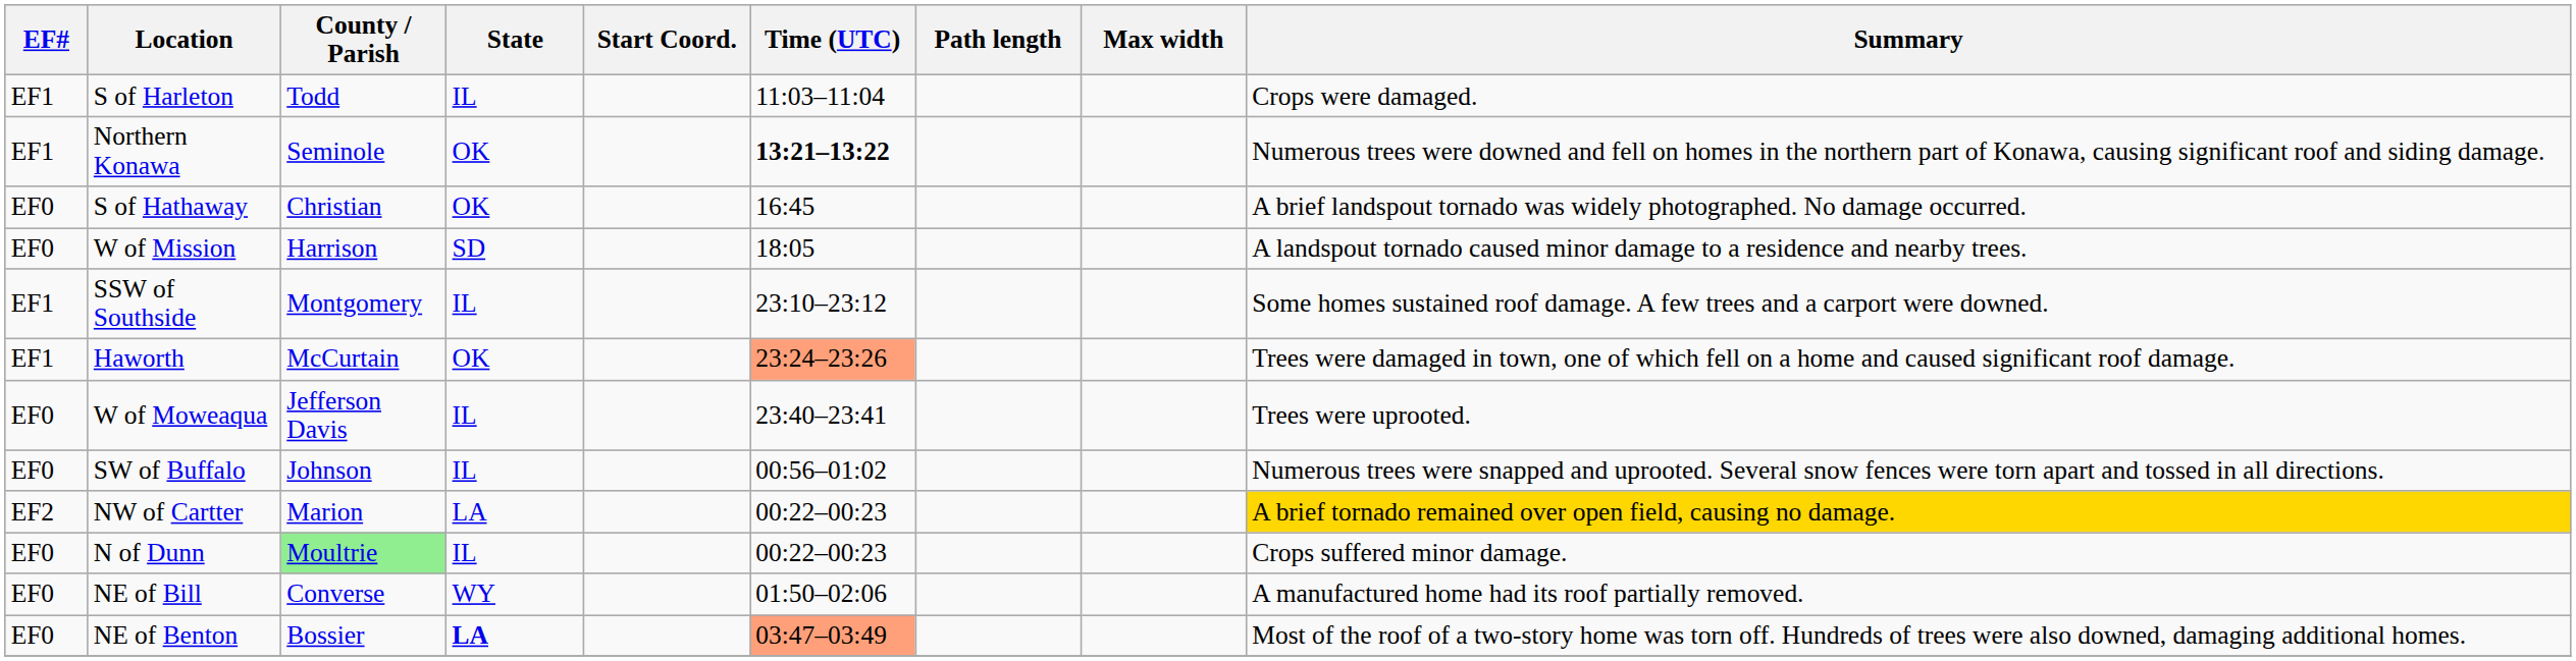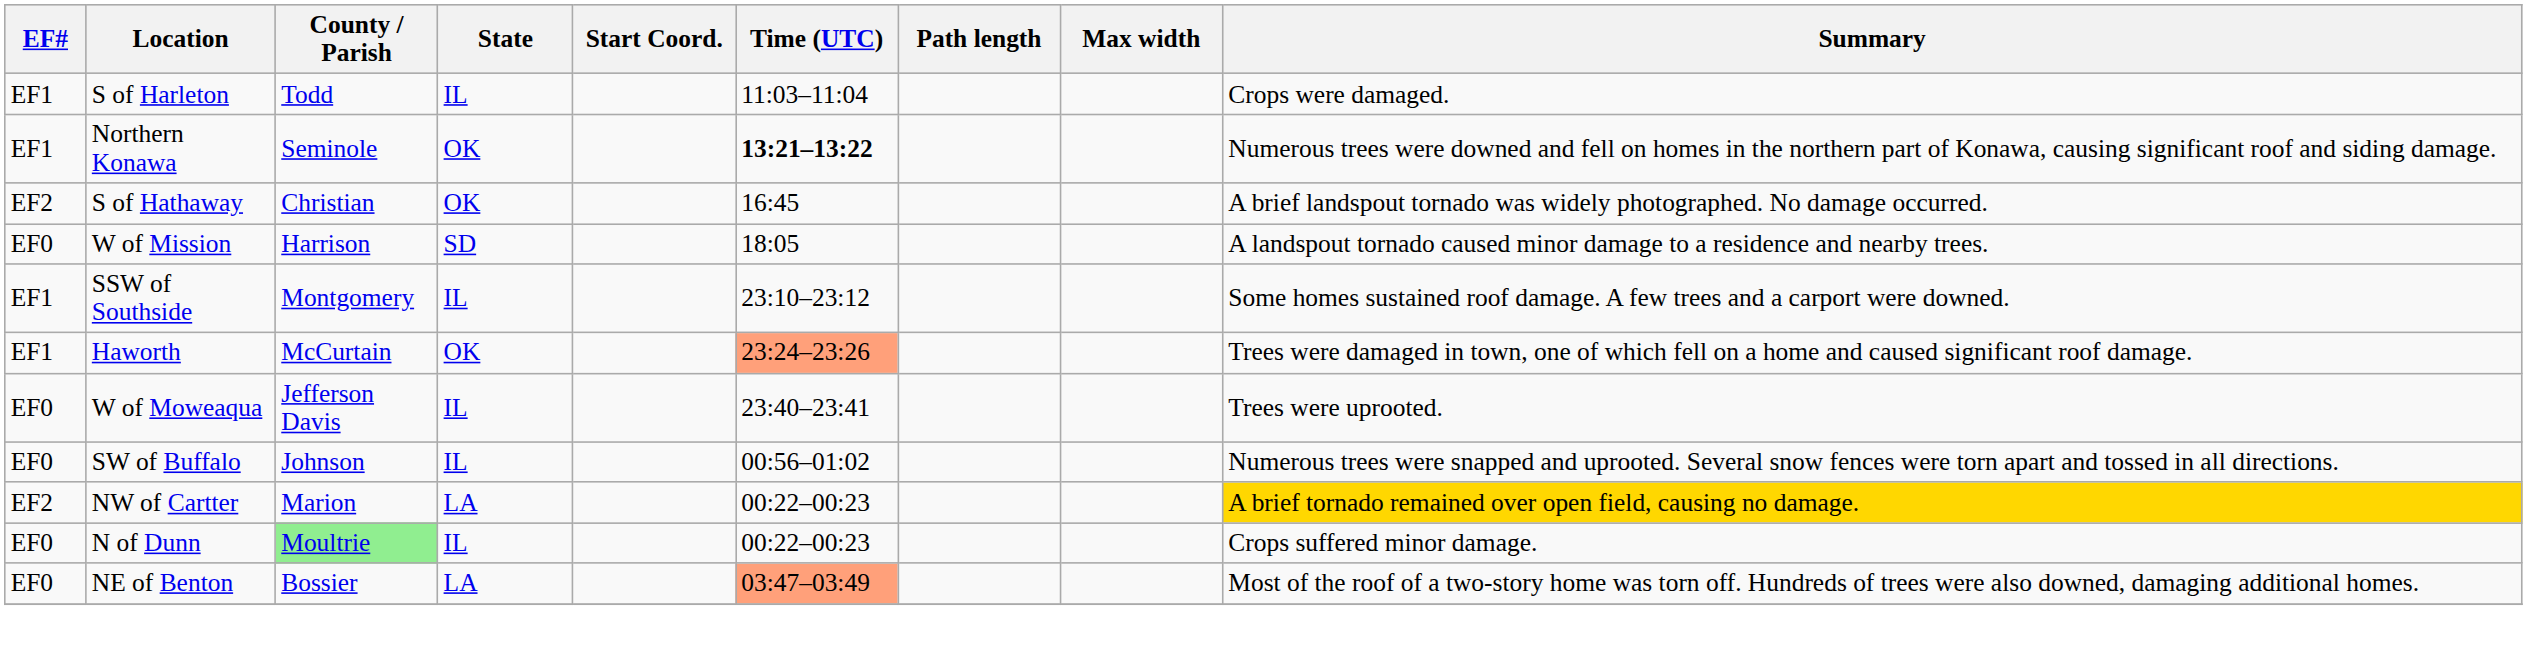S of Hathaway | EF#: EF0 -> EF2
- row: EF0 | NE of Bill | Converse | WY | 01:50–02:06 | A manufactured home had its roof partially removed.
NE of Benton | State: bold -> normal
